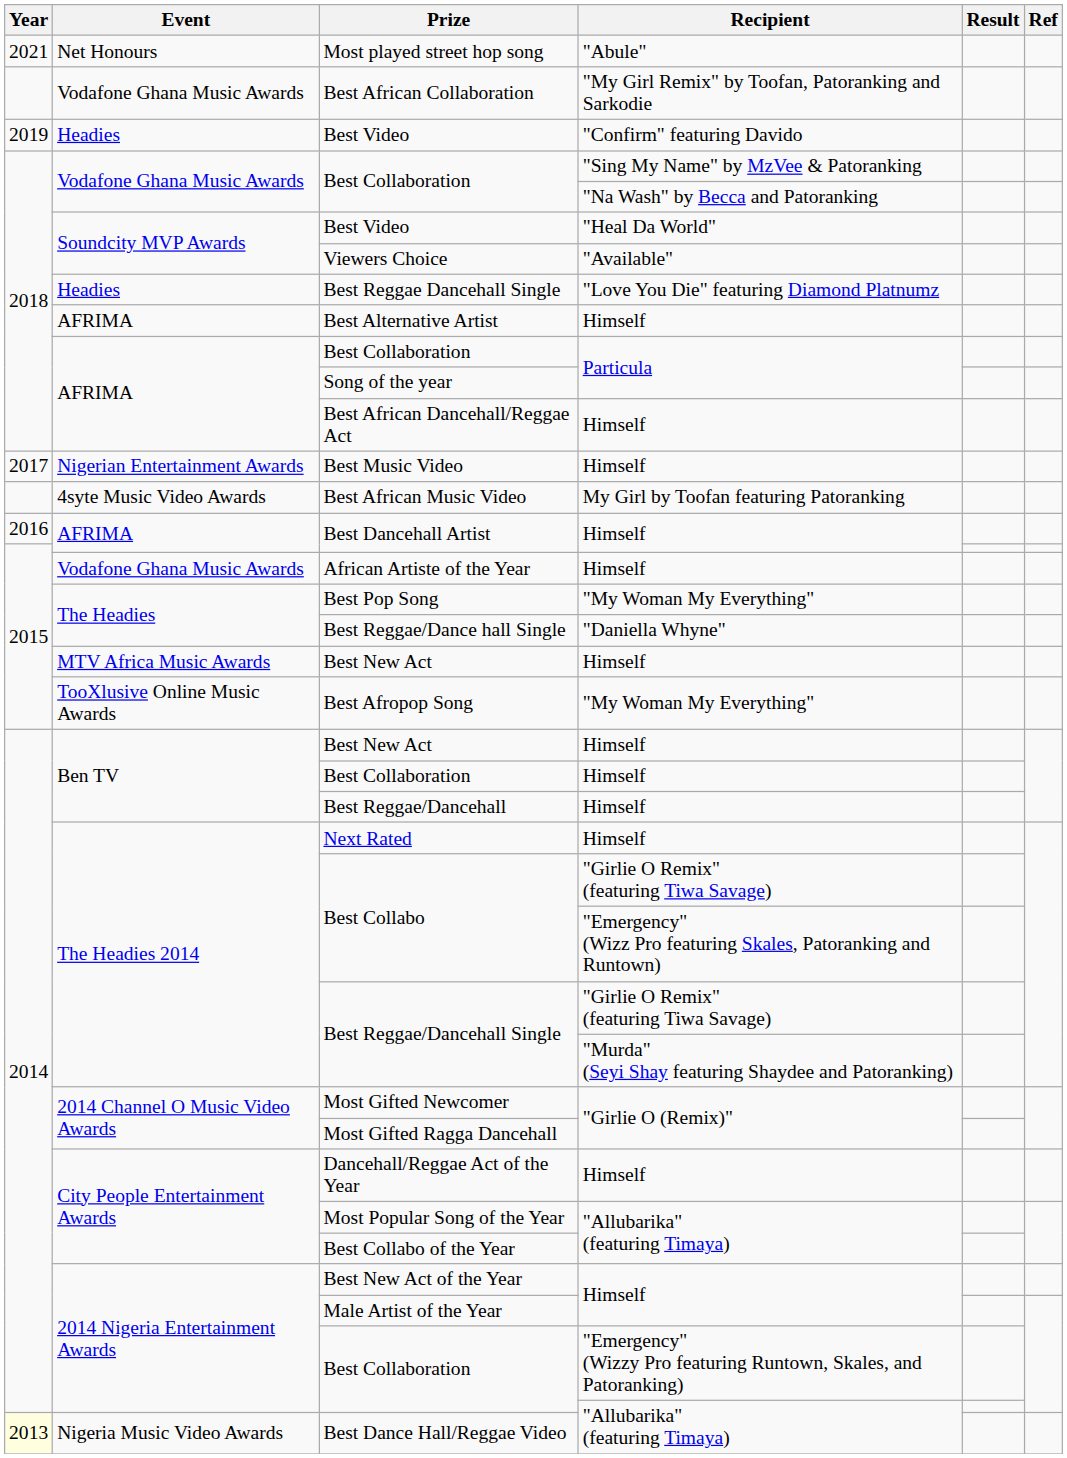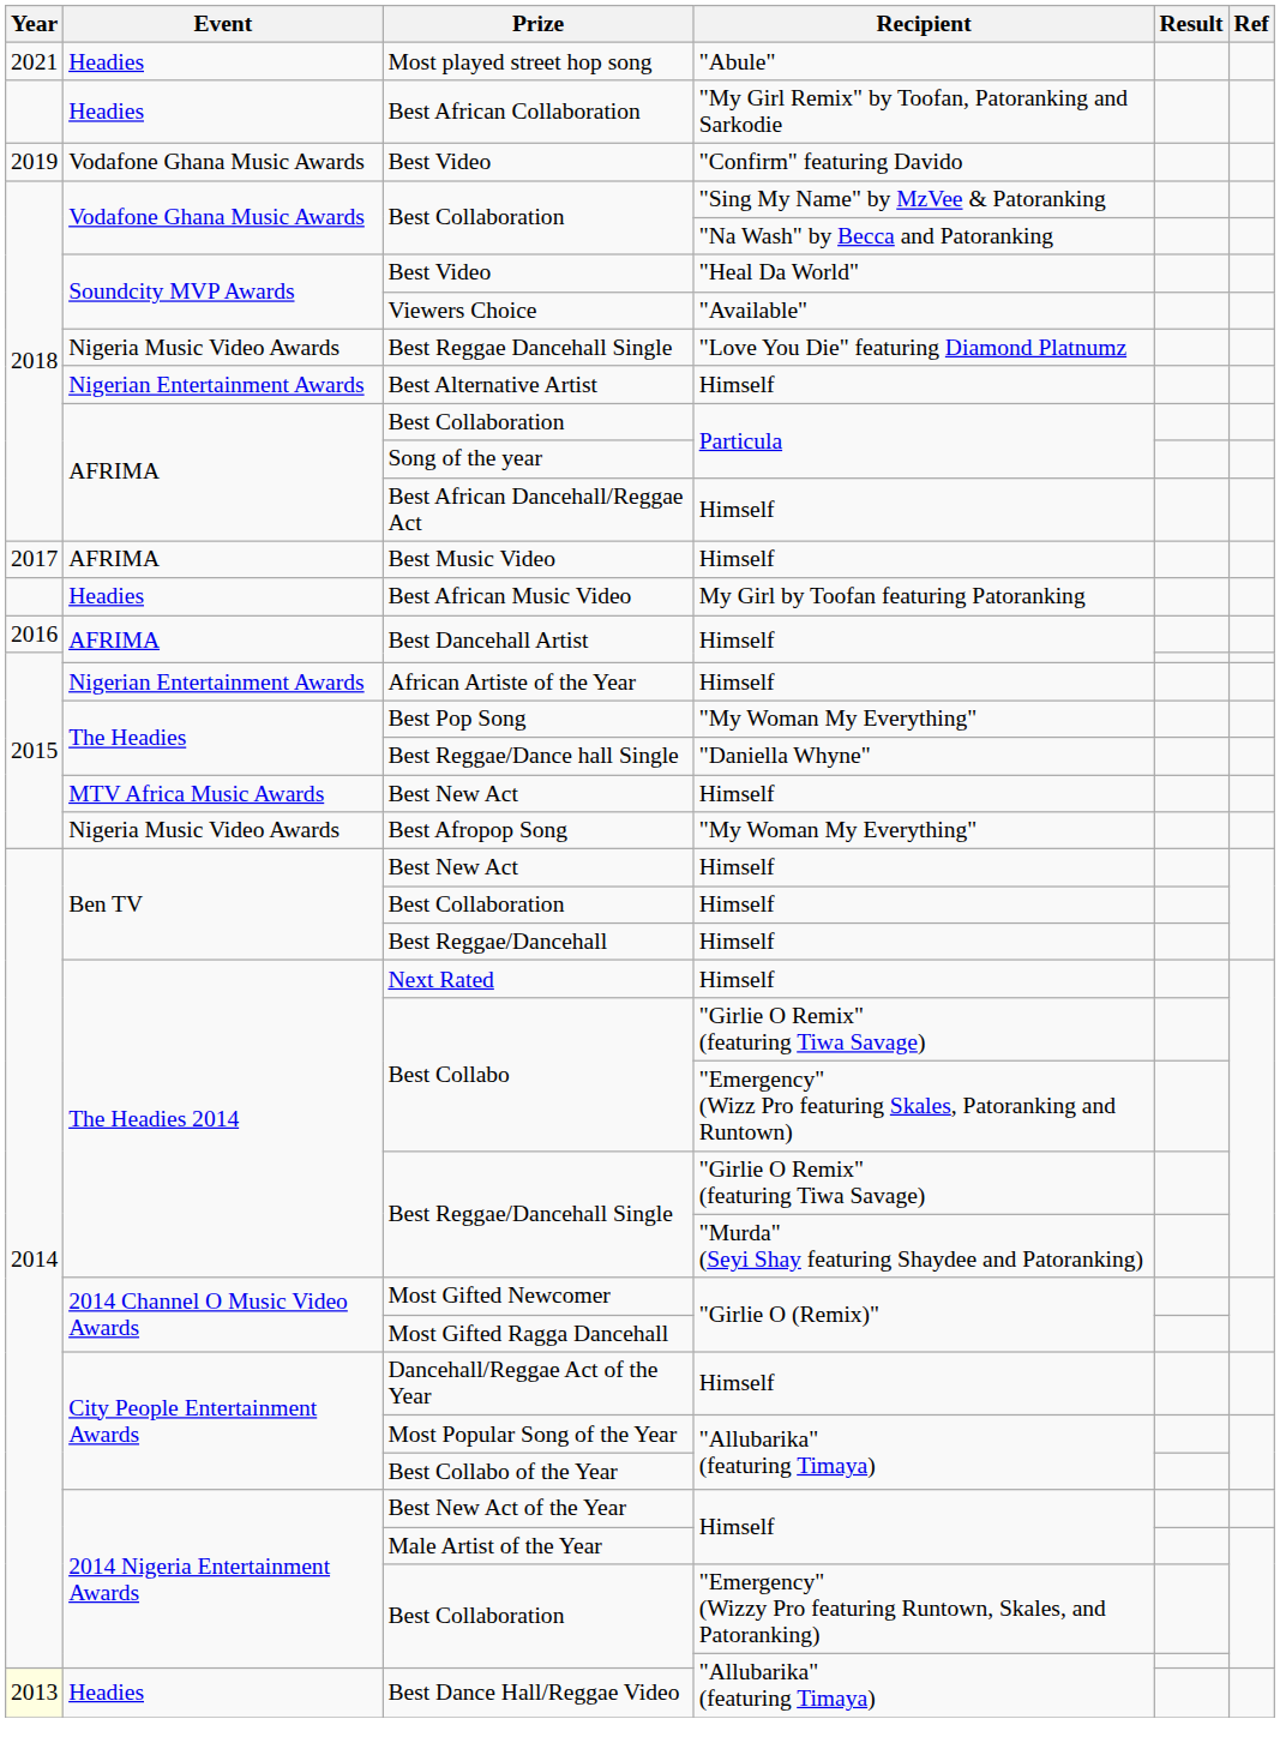Most played street hop song | Event: Net Honours -> Headies
Best African Collaboration | Event: Vodafone Ghana Music Awards -> Headies
Best Video / "Confirm" featuring Davido | Event: Headies -> Vodafone Ghana Music Awards
Best Reggae Dancehall Single | Event: Headies -> Nigeria Music Video Awards
Best Alternative Artist | Event: AFRIMA -> Nigerian Entertainment Awards
Best Music Video | Event: Nigerian Entertainment Awards -> AFRIMA
Best African Music Video | Event: 4syte Music Video Awards -> Headies
African Artiste of the Year | Event: Vodafone Ghana Music Awards -> Nigerian Entertainment Awards
Best Afropop Song | Event: TooXlusive Online Music Awards -> Nigeria Music Video Awards
Best Dance Hall/Reggae Video | Event: Nigeria Music Video Awards -> Headies
